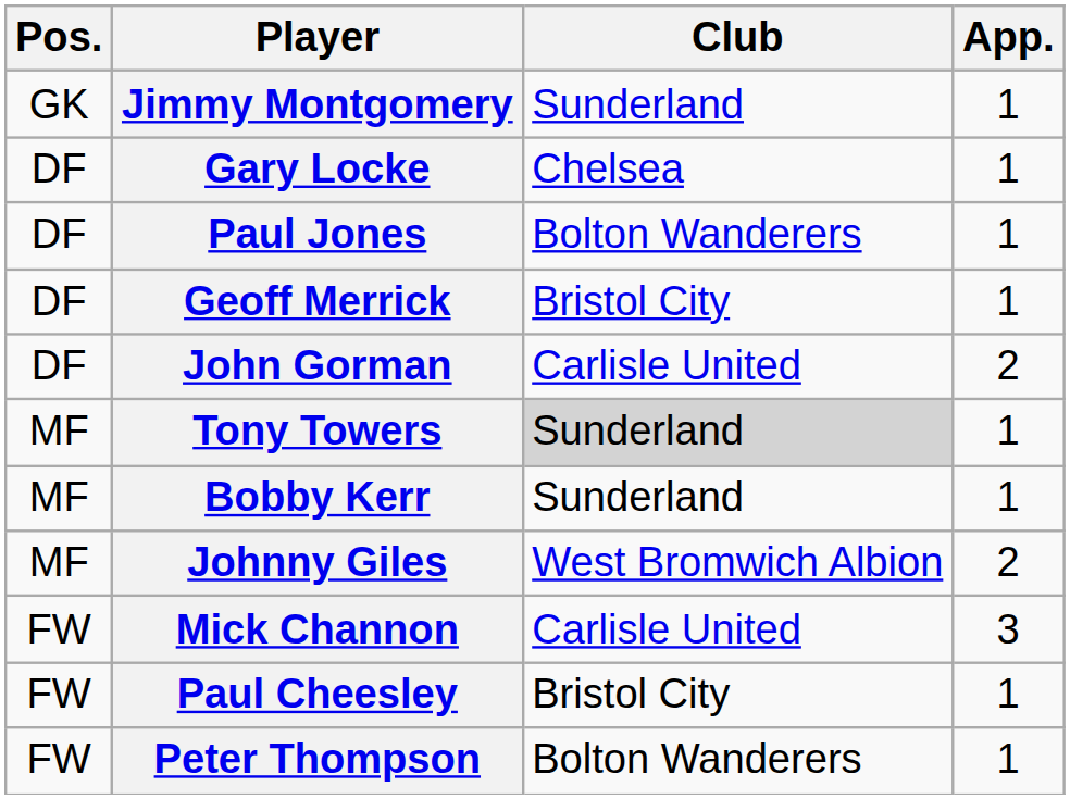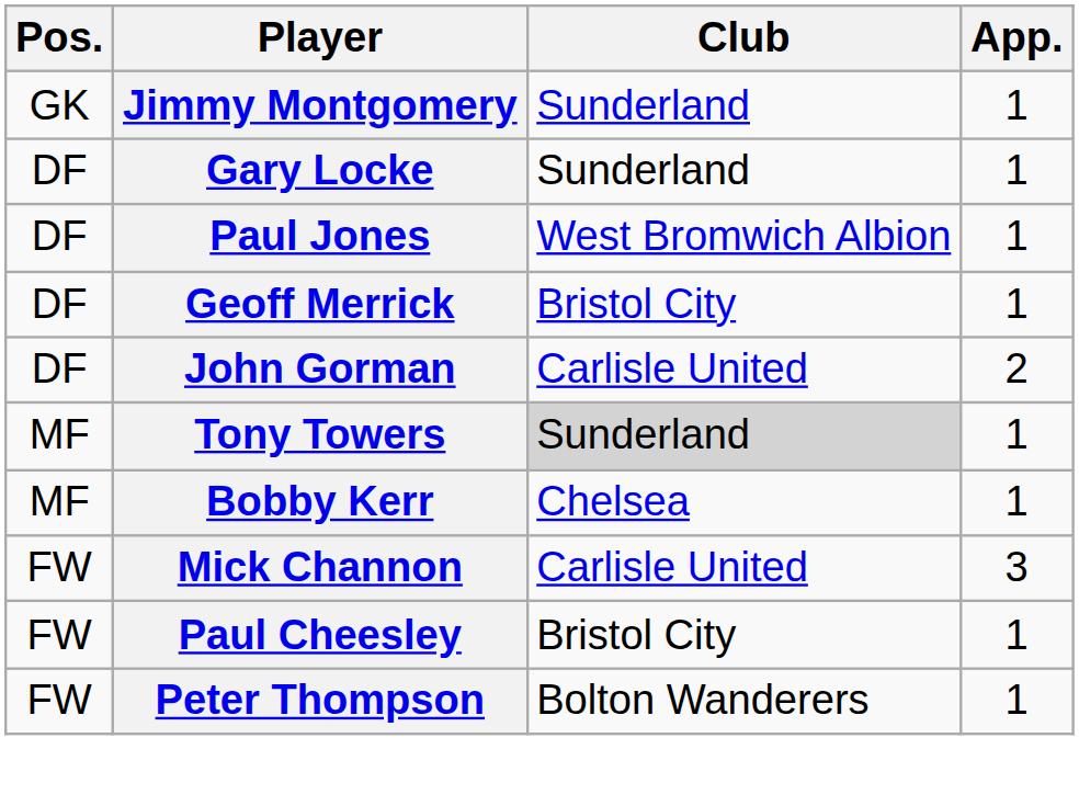Gary Locke | Club: Chelsea -> Sunderland
Paul Jones | Club: Bolton Wanderers -> West Bromwich Albion
Bobby Kerr | Club: Sunderland -> Chelsea
- row: MF | Johnny Giles | West Bromwich Albion | 2
